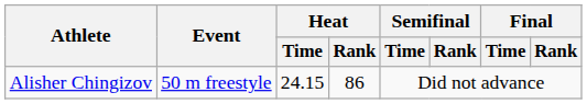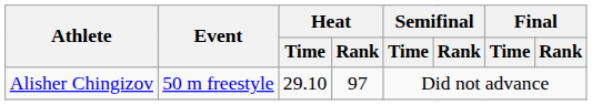Alisher Chingizov | Heat / Time: 24.15 -> 29.10
Alisher Chingizov | Heat / Rank: 86 -> 97
